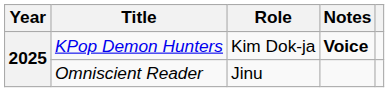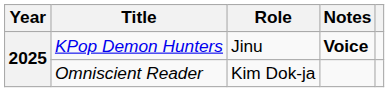KPop Demon Hunters | Role: Kim Dok-ja -> Jinu
Omniscient Reader | Role: Jinu -> Kim Dok-ja
